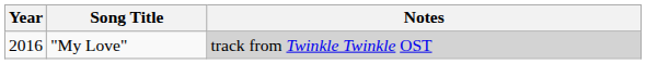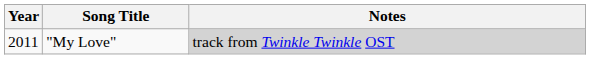"My Love" | Year: 2016 -> 2011
